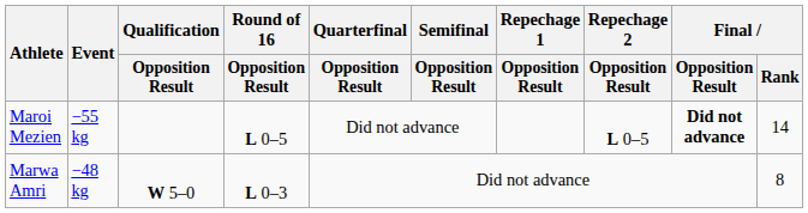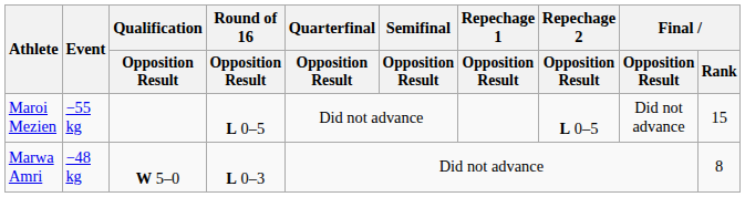Maroi Mezien | Final / Opposition Result: bold -> normal
Maroi Mezien | Final / Rank: 14 -> 15
